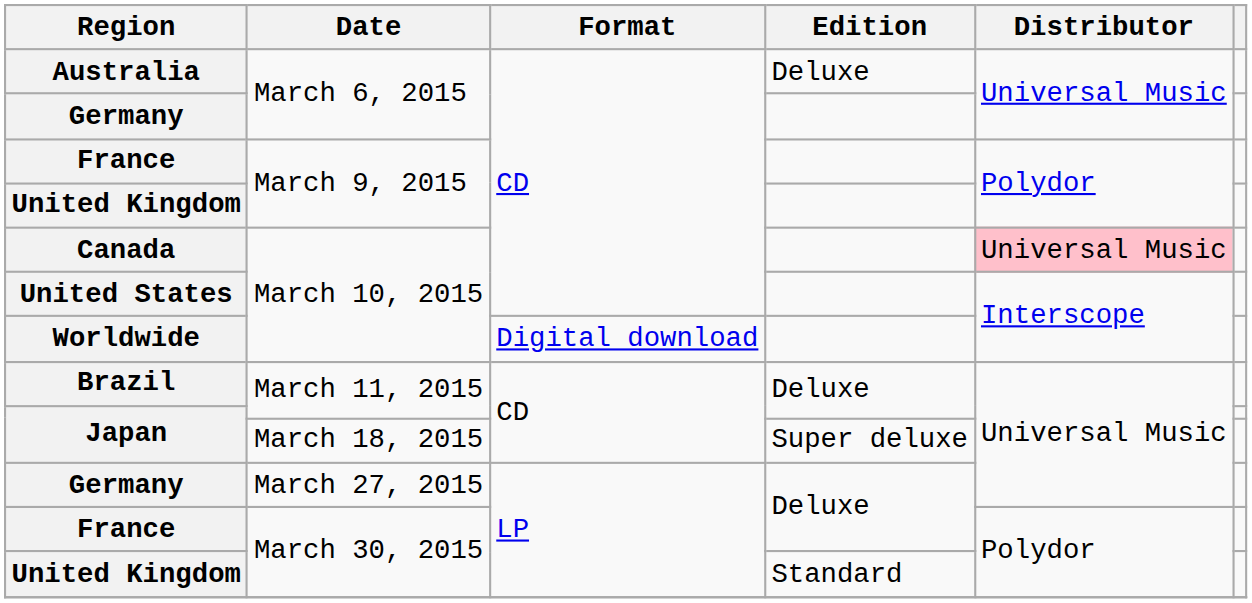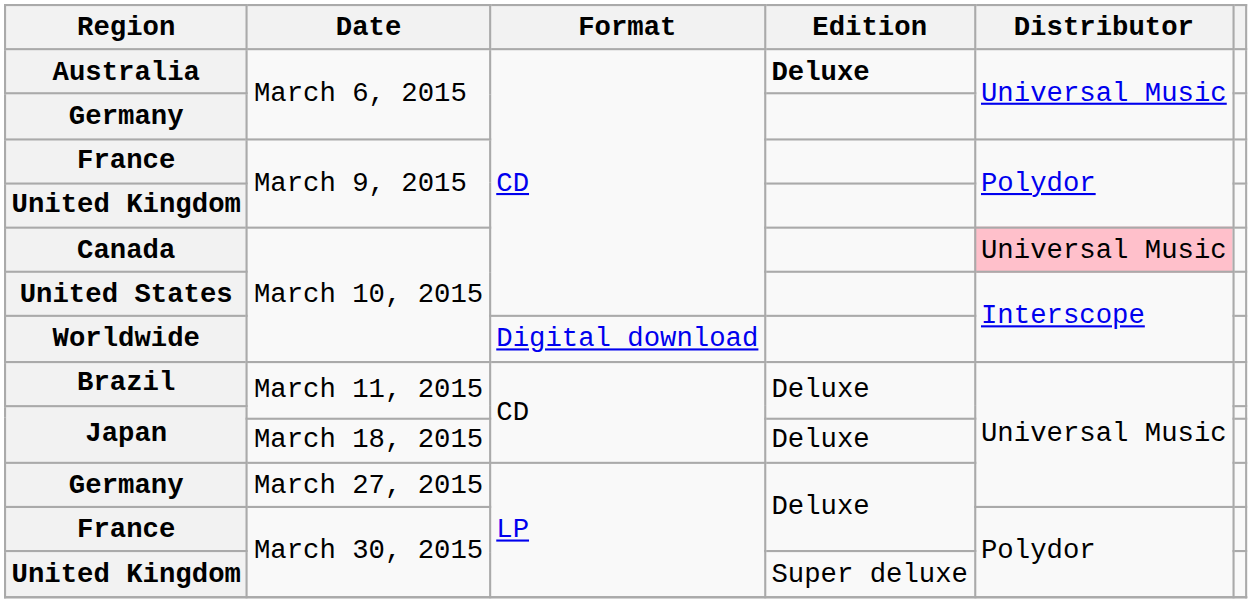Australia | Edition: normal -> bold
Japan / March 18, 2015 | Edition: Super deluxe -> Deluxe
United Kingdom / March 30, 2015 | Edition: Standard -> Super deluxe
